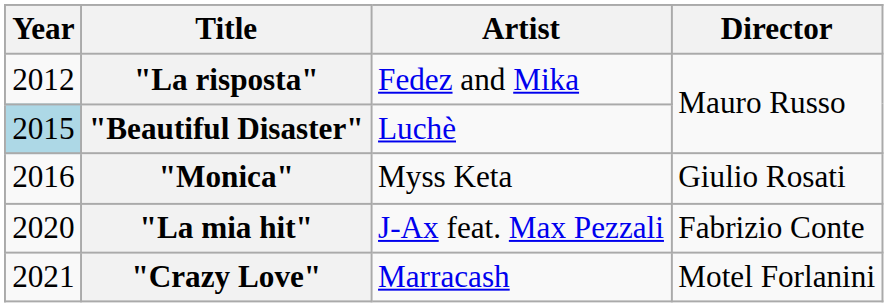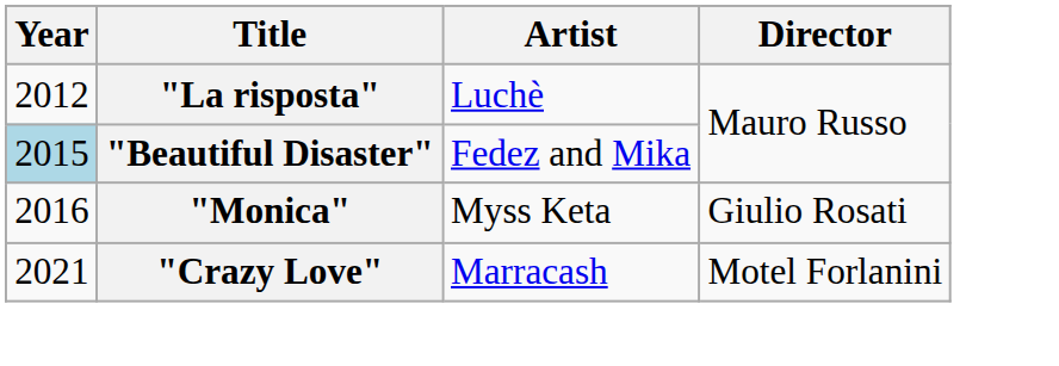"La risposta" | Artist: Fedez and Mika -> Luchè
"Beautiful Disaster" | Artist: Luchè -> Fedez and Mika
- row: 2020 | "La mia hit" | J-Ax feat. Max Pezzali | Fabrizio Conte
